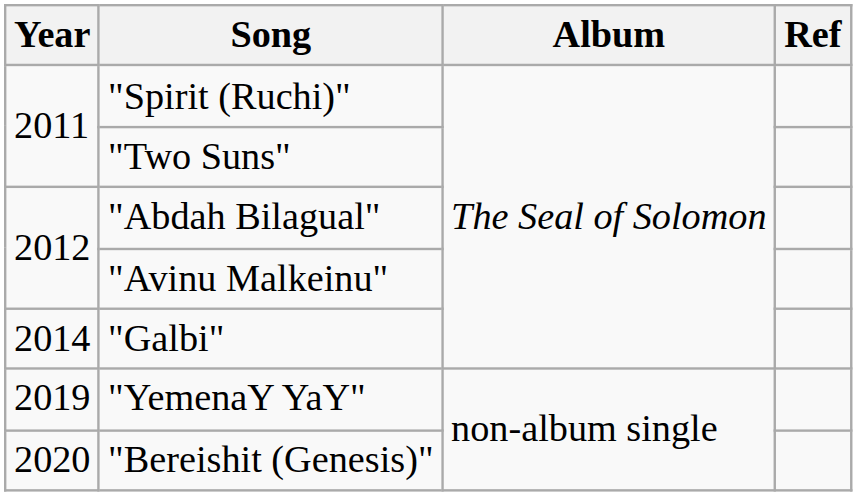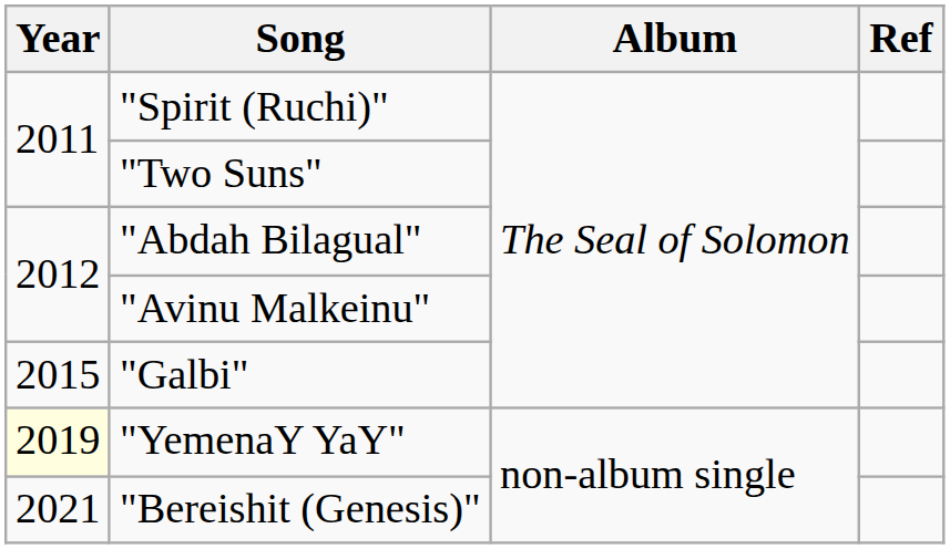"Galbi" | Year: 2014 -> 2015
"YemenaY YaY" | Year: no background -> lightyellow background
"Bereishit (Genesis)" | Year: 2020 -> 2021
